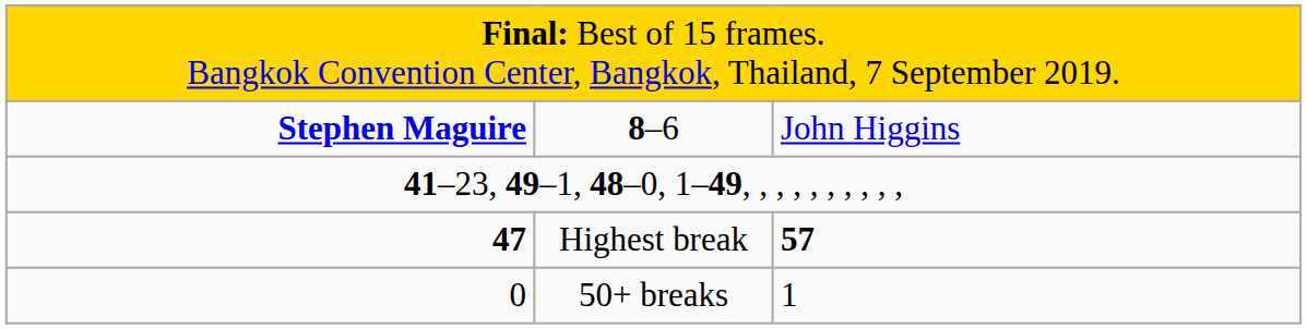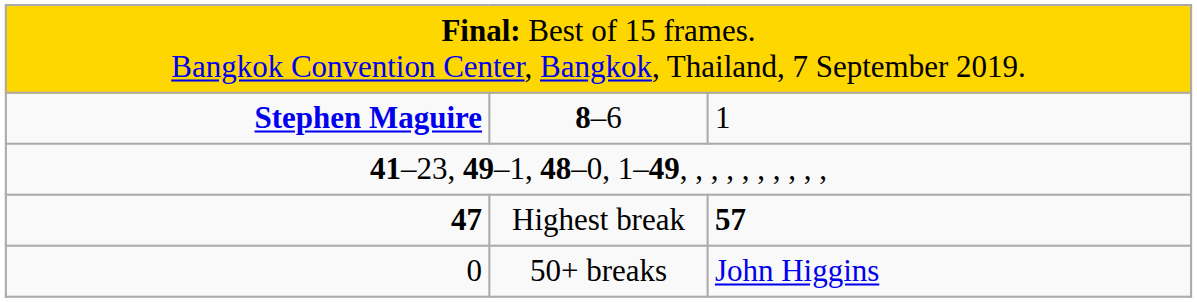8–6 | column 3: John Higgins -> 1
50+ breaks | column 3: 1 -> John Higgins
